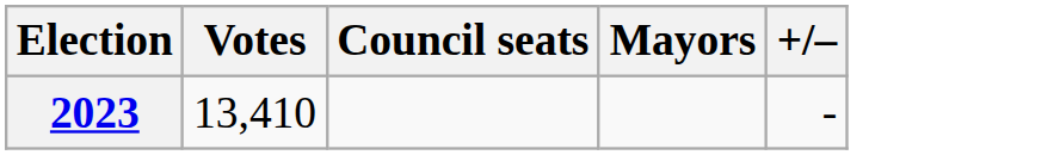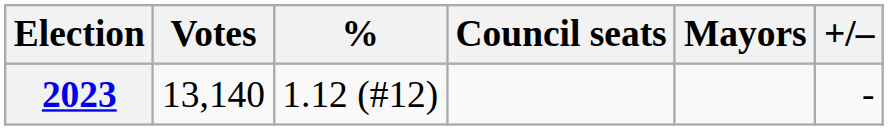+ column: % | 1.12 (#12)
2023 | Votes: 13,410 -> 13,140
